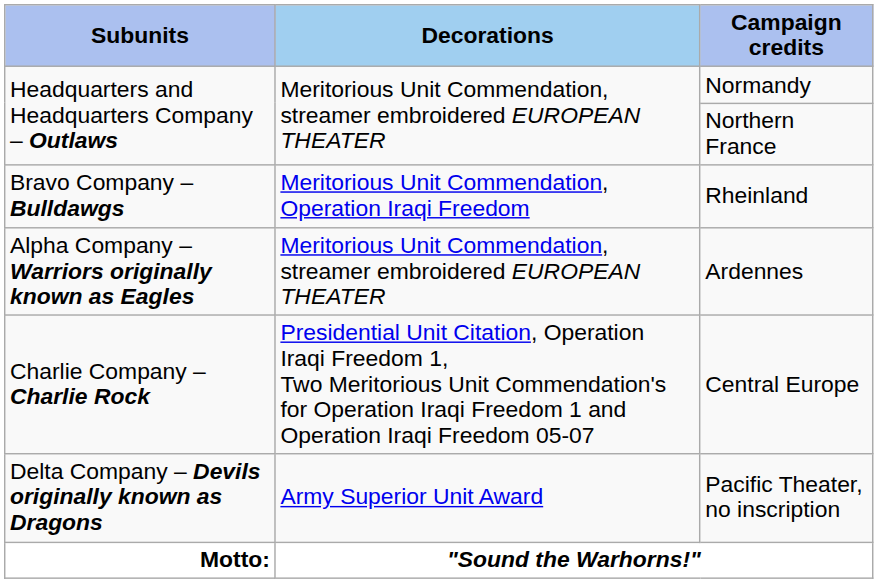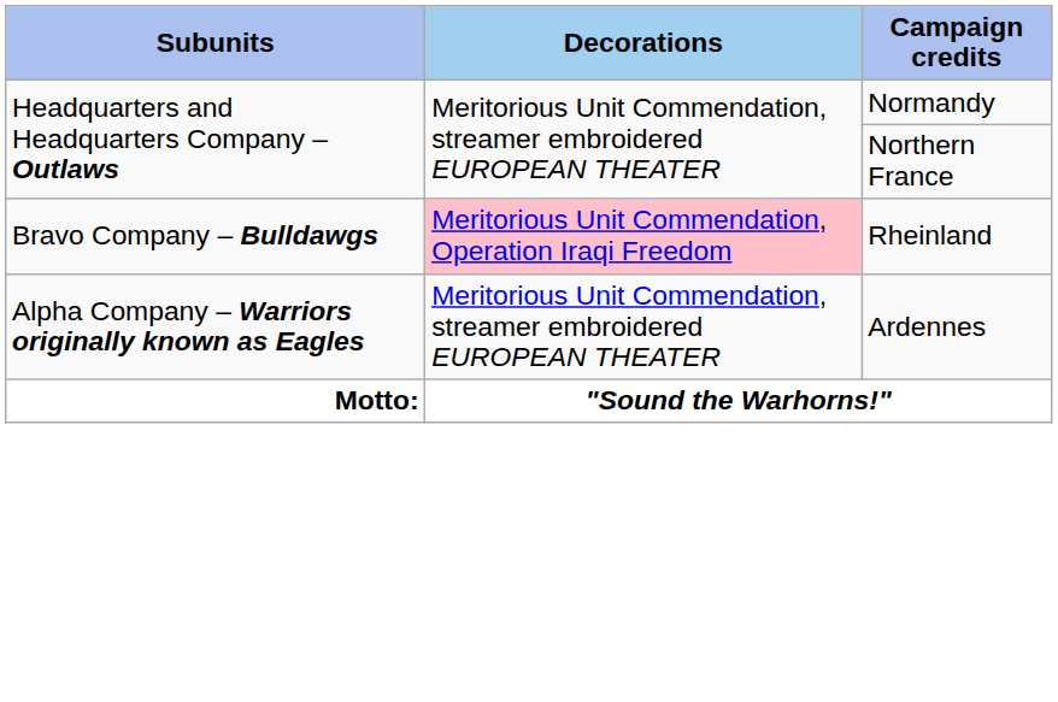Rheinland | Decorations: no background -> pink background
- row: Charlie Company – Charlie Rock | Presidential Unit Citation, Operation Iraqi Freedom 1, Two Meritorious Unit Commendation's for Operation Iraqi Freedom 1 and Operation Iraqi Freedom 05-07 | Central Europe
- row: Delta Company – Devils originally known as Dragons | Army Superior Unit Award | Pacific Theater, no inscription
